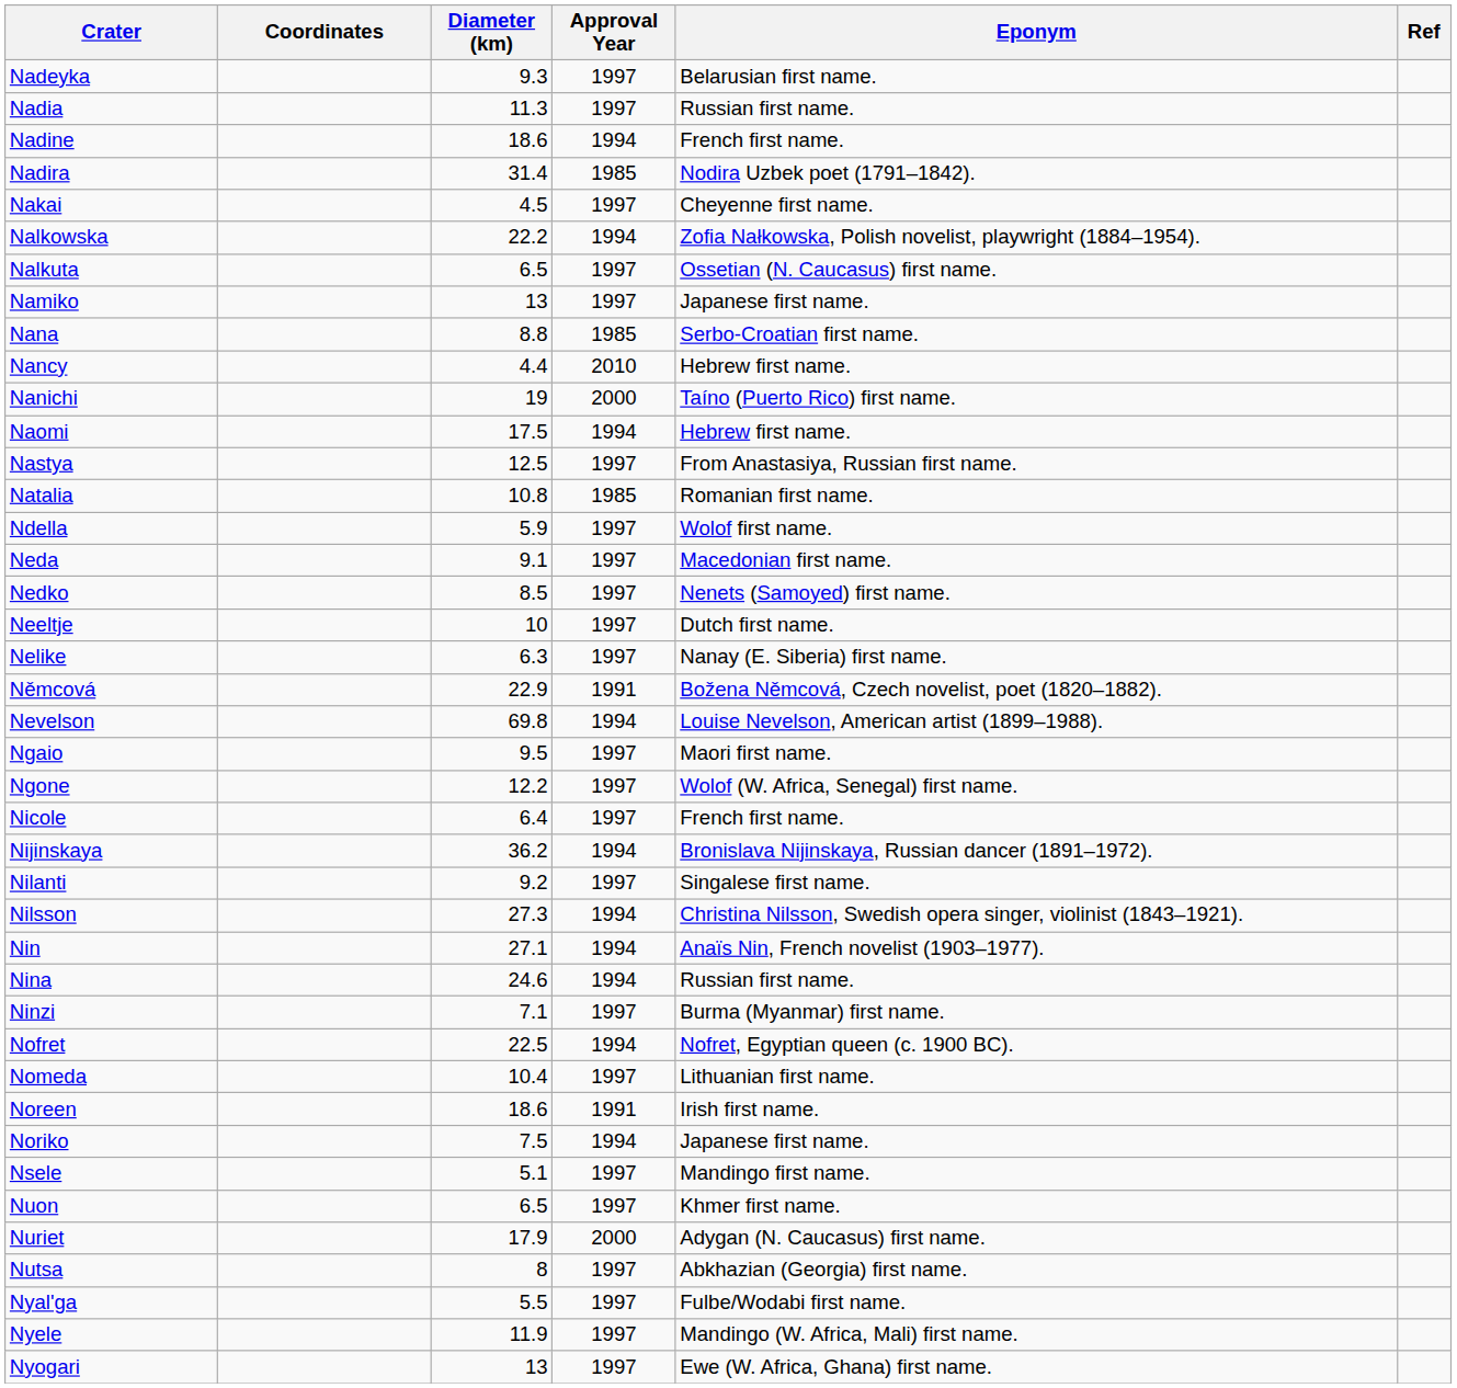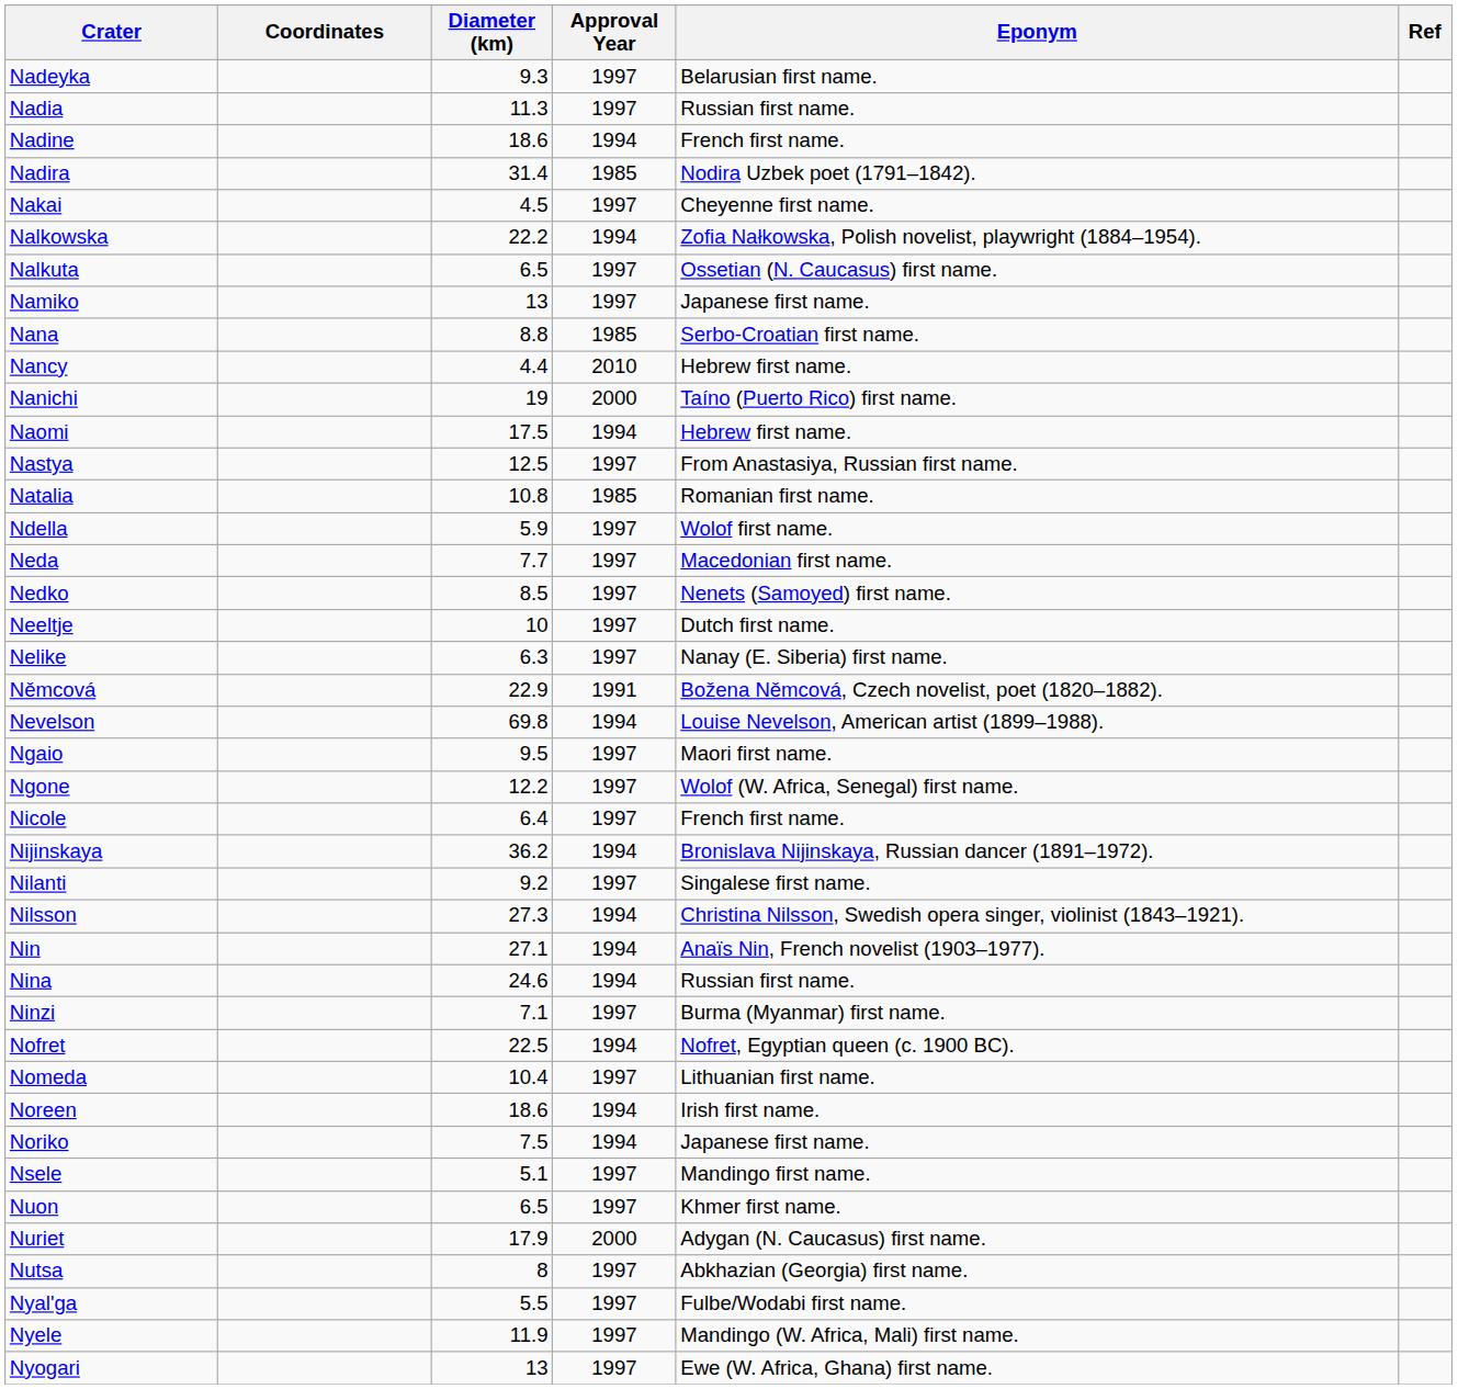Neda | Diameter (km): 9.1 -> 7.7
Noreen | Approval Year: 1991 -> 1994
